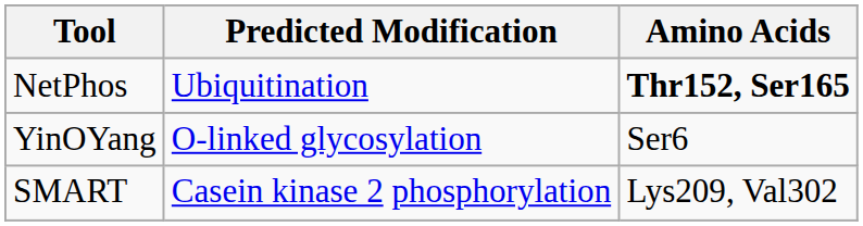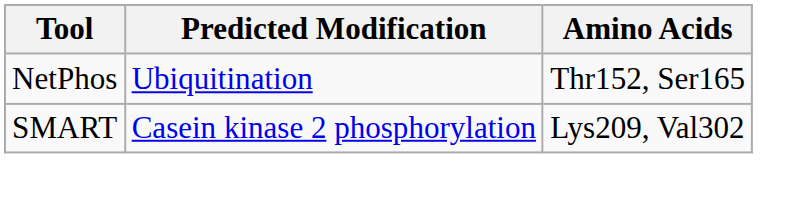NetPhos | Amino Acids: bold -> normal
- row: YinOYang | O-linked glycosylation | Ser6
